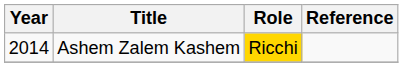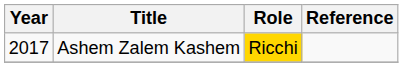Ashem Zalem Kashem | Year: 2014 -> 2017
